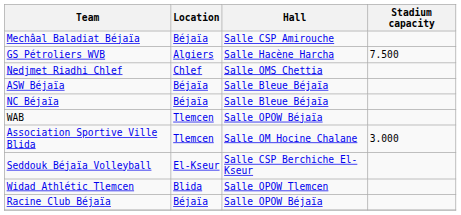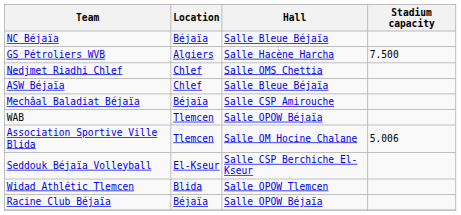rows swapped: Mechâal Baladiat Béjaïa <-> NC Béjaïa
ASW Béjaïa | Location: Béjaïa -> Chlef
Association Sportive Ville Blida | Stadium capacity: 3.000 -> 5.006
